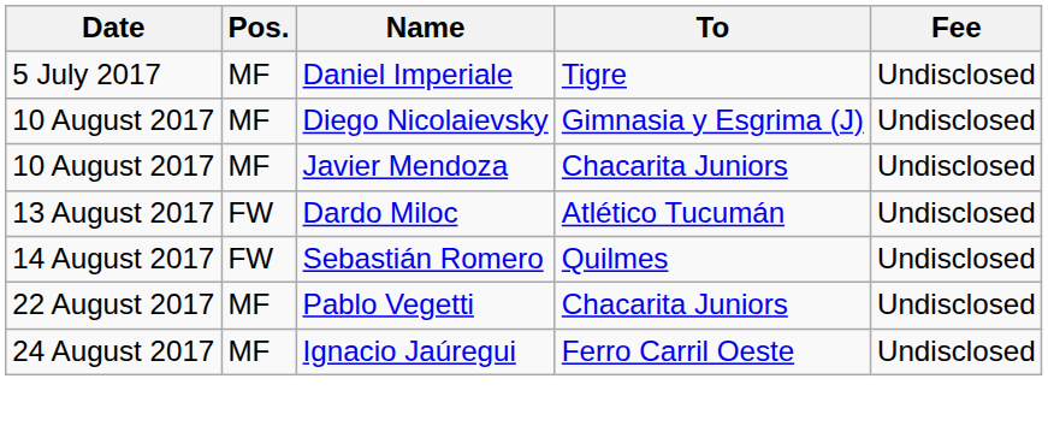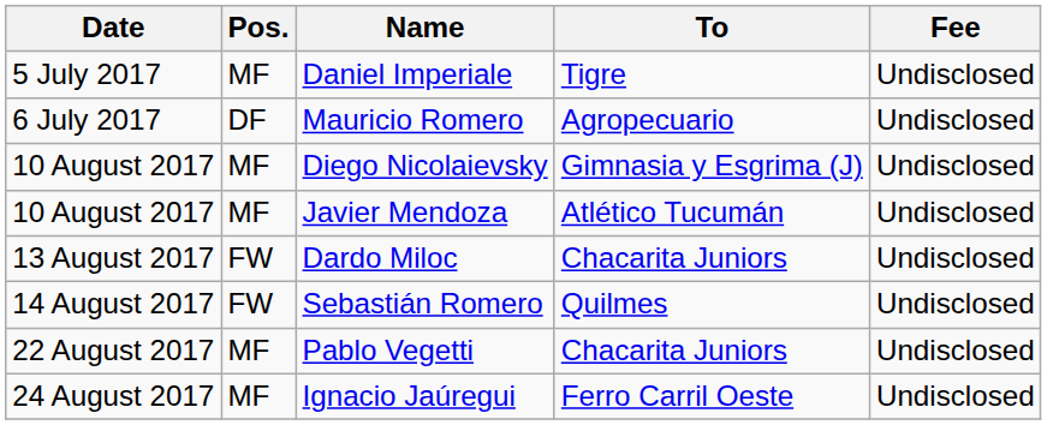+ row: 6 July 2017 | DF | Mauricio Romero | Agropecuario | Undisclosed
Javier Mendoza | To: Chacarita Juniors -> Atlético Tucumán
Dardo Miloc | To: Atlético Tucumán -> Chacarita Juniors
